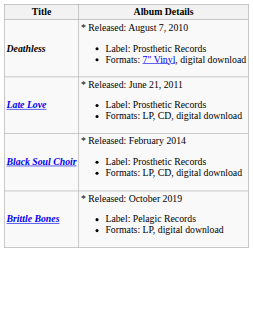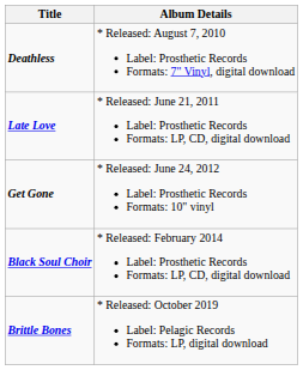+ row: Get Gone | * Released: June 24, 2012 Label: Prosthetic Records Formats: 10" vinyl
